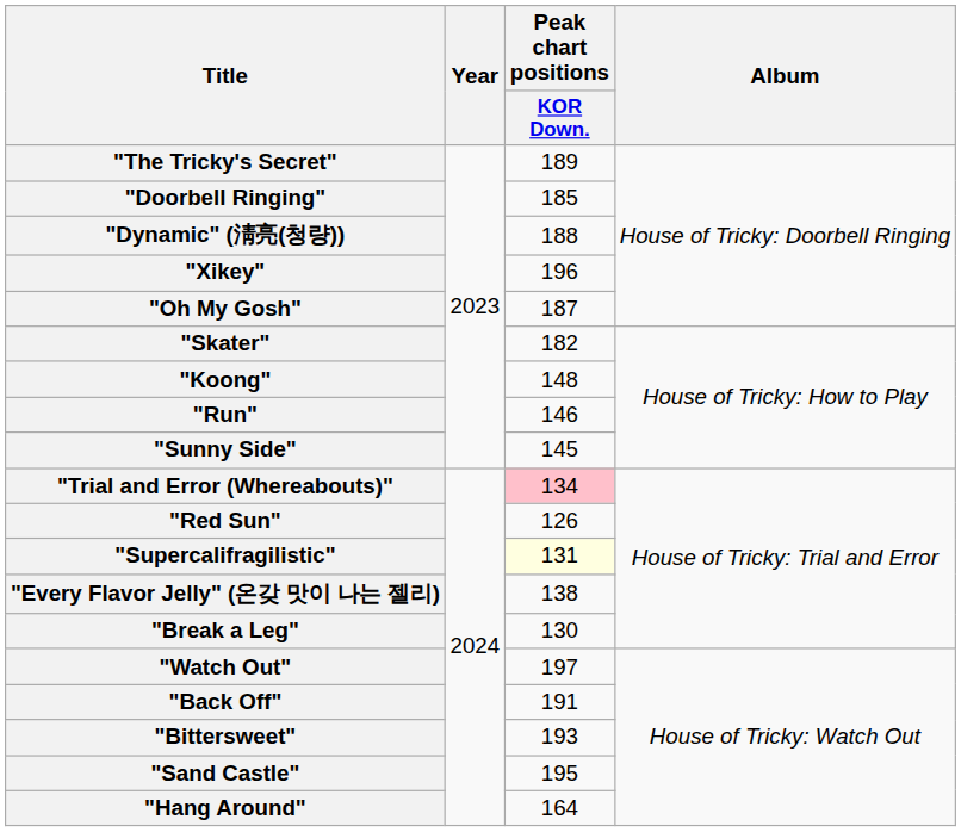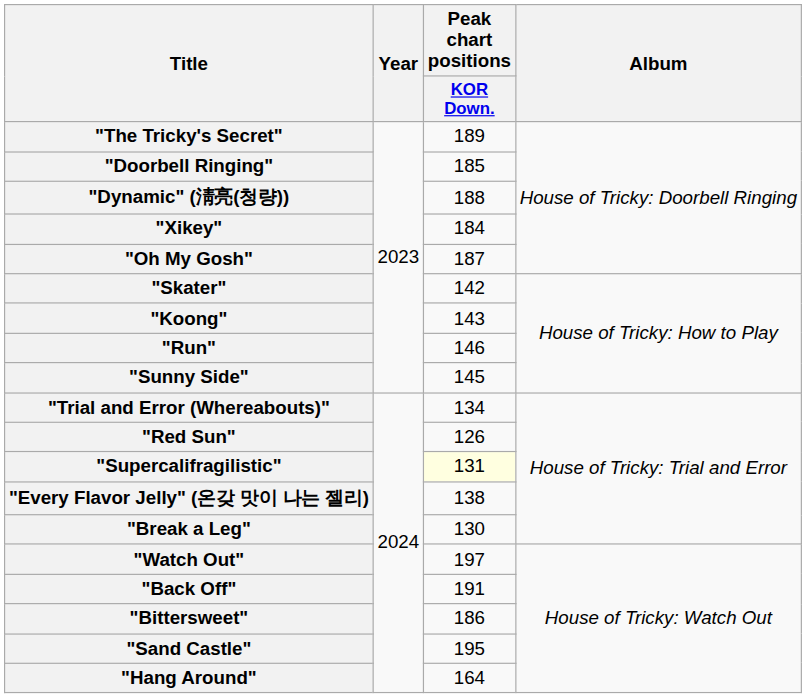"Xikey" | Peak chart positions / KOR Down.: 196 -> 184
"Skater" | Peak chart positions / KOR Down.: 182 -> 142
"Koong" | Peak chart positions / KOR Down.: 148 -> 143
"Trial and Error (Whereabouts)" | Peak chart positions / KOR Down.: pink background -> no background
"Bittersweet" | Peak chart positions / KOR Down.: 193 -> 186
